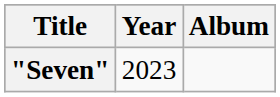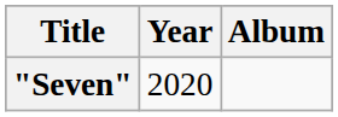"Seven" | Year: 2023 -> 2020
